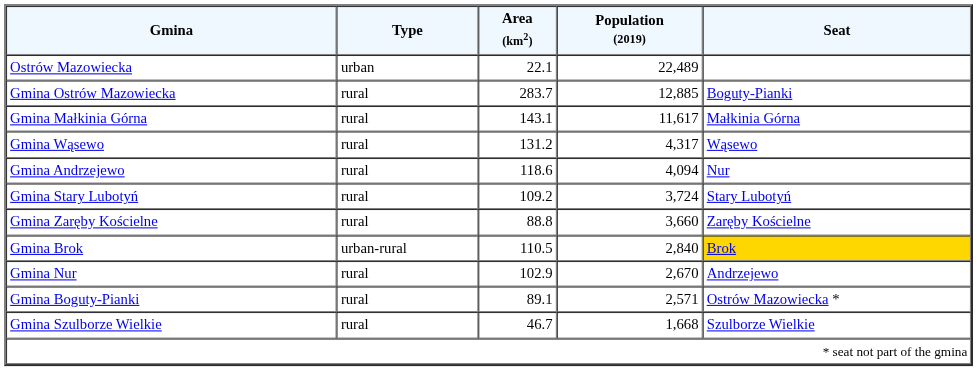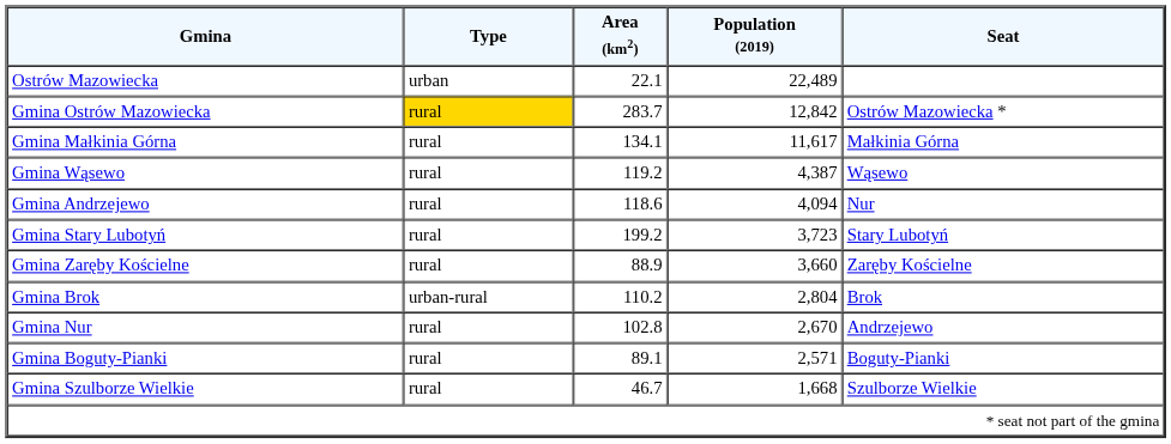Gmina Ostrów Mazowiecka | Type: no background -> gold background
Gmina Ostrów Mazowiecka | Population (2019): 12,885 -> 12,842
Gmina Ostrów Mazowiecka | Seat: Boguty-Pianki -> Ostrów Mazowiecka *
Gmina Małkinia Górna | Area (km2): 143.1 -> 134.1
Gmina Wąsewo | Area (km2): 131.2 -> 119.2
Gmina Wąsewo | Population (2019): 4,317 -> 4,387
Gmina Stary Lubotyń | Area (km2): 109.2 -> 199.2
Gmina Stary Lubotyń | Population (2019): 3,724 -> 3,723
Gmina Zaręby Kościelne | Area (km2): 88.8 -> 88.9
Gmina Brok | Area (km2): 110.5 -> 110.2
Gmina Brok | Population (2019): 2,840 -> 2,804
Gmina Brok | Seat: gold background -> no background
Gmina Nur | Area (km2): 102.9 -> 102.8
Gmina Boguty-Pianki | Seat: Ostrów Mazowiecka * -> Boguty-Pianki
